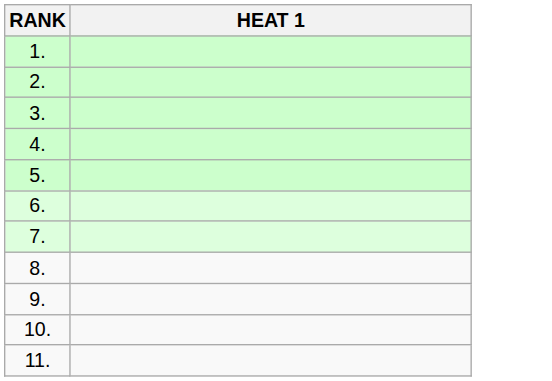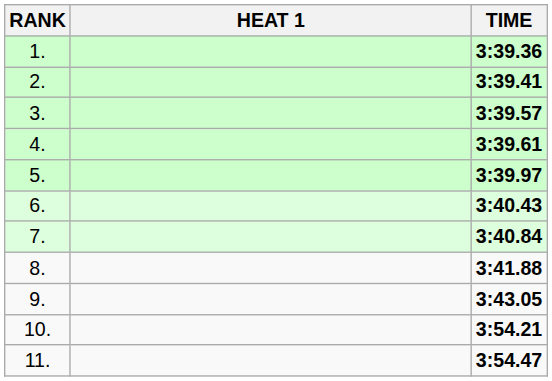+ column: TIME | 3:39.36 | 3:39.41 | 3:39.57 | 3:39.61 | 3:39.97 | 3:40.43 | 3:40.84 | 3:41.88 | 3:43.05 | 3:54.21 | 3:54.47
